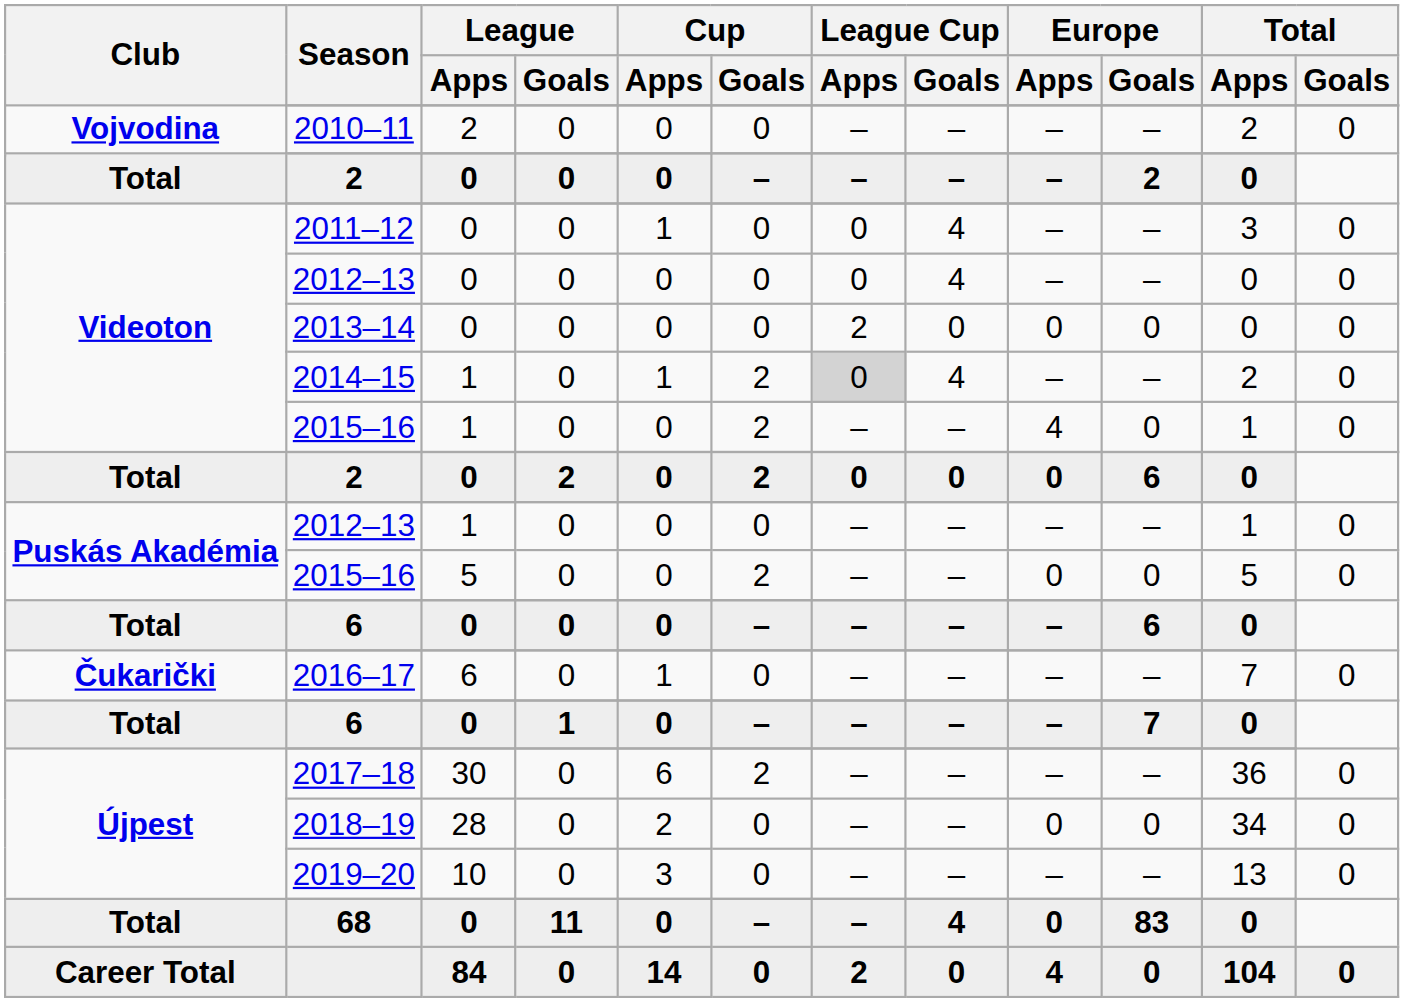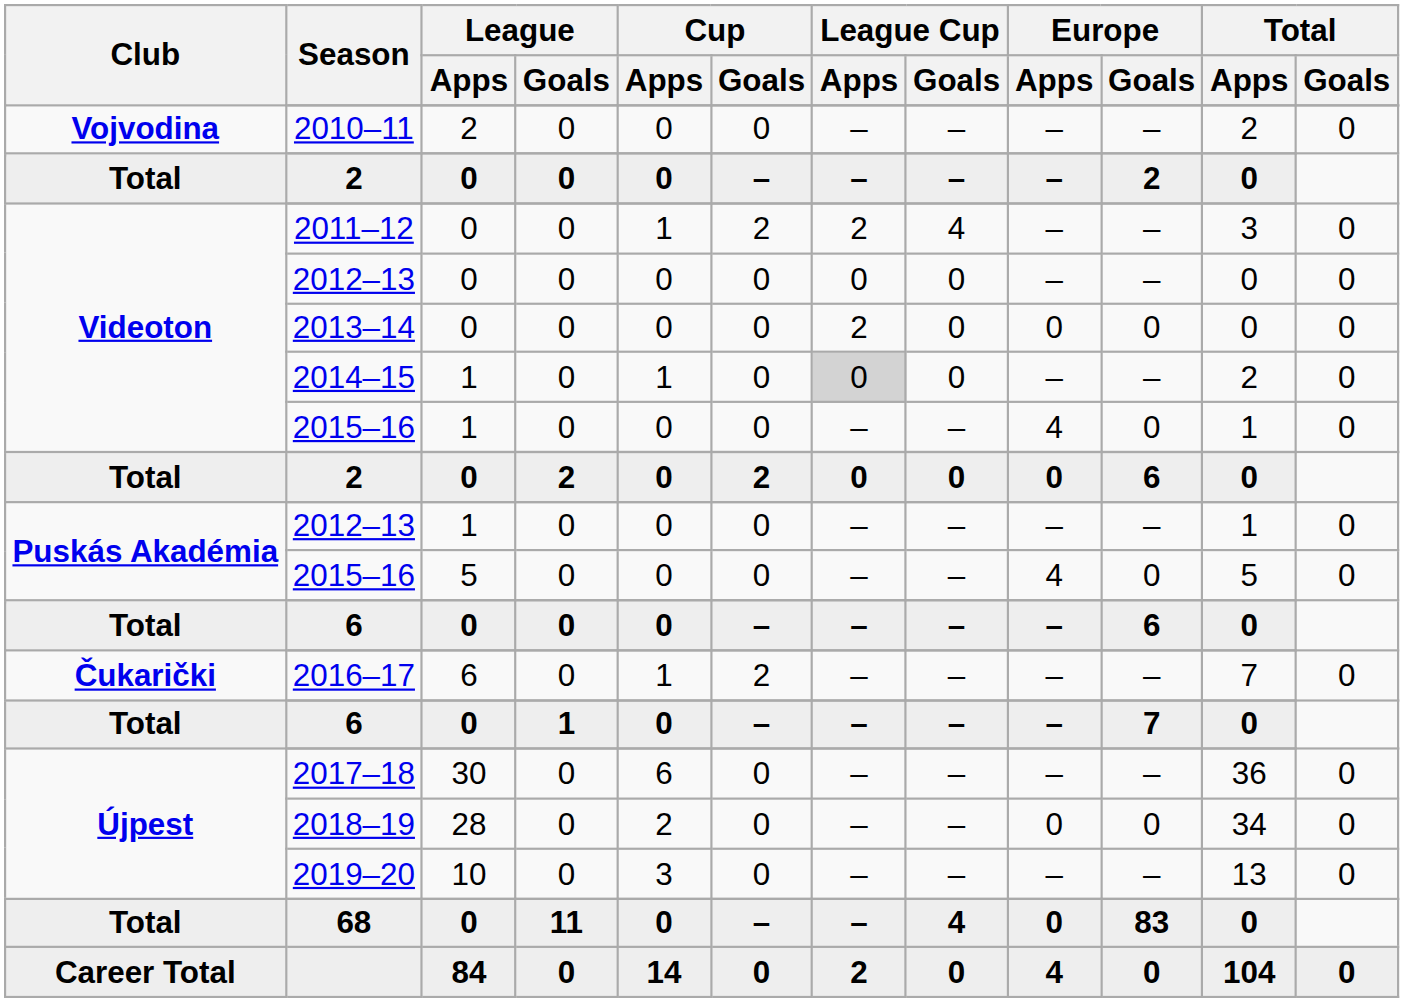2011–12 | Cup / Goals: 0 -> 2
2011–12 | League Cup / Apps: 0 -> 2
Videoton / 2012–13 | League Cup / Goals: 4 -> 0
2014–15 | Cup / Goals: 2 -> 0
2014–15 | League Cup / Goals: 4 -> 0
Videoton / 2015–16 | Cup / Goals: 2 -> 0
Puskás Akadémia / 2015–16 | Cup / Goals: 2 -> 0
Puskás Akadémia / 2015–16 | Europe / Apps: 0 -> 4
2016–17 | Cup / Goals: 0 -> 2
2017–18 | Cup / Goals: 2 -> 0
